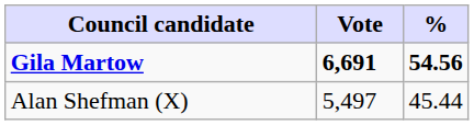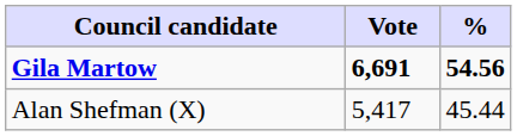Alan Shefman (X) | Vote: 5,497 -> 5,417
